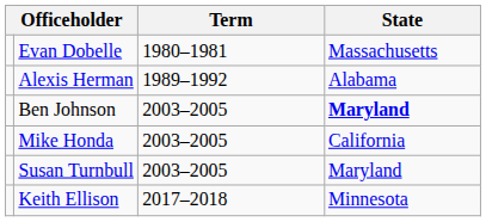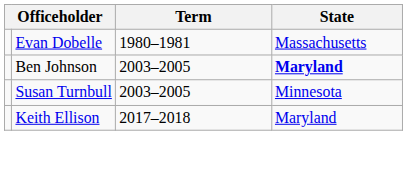- row: Alexis Herman | 1989–1992 | Alabama
- row: Mike Honda | 2003–2005 | California
Susan Turnbull | State: Maryland -> Minnesota
Keith Ellison | State: Minnesota -> Maryland
